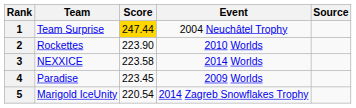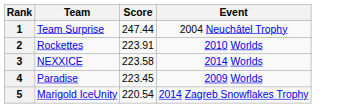- column: Source
1 | Score: gold background -> no background
2 | Score: 223.90 -> 223.91
